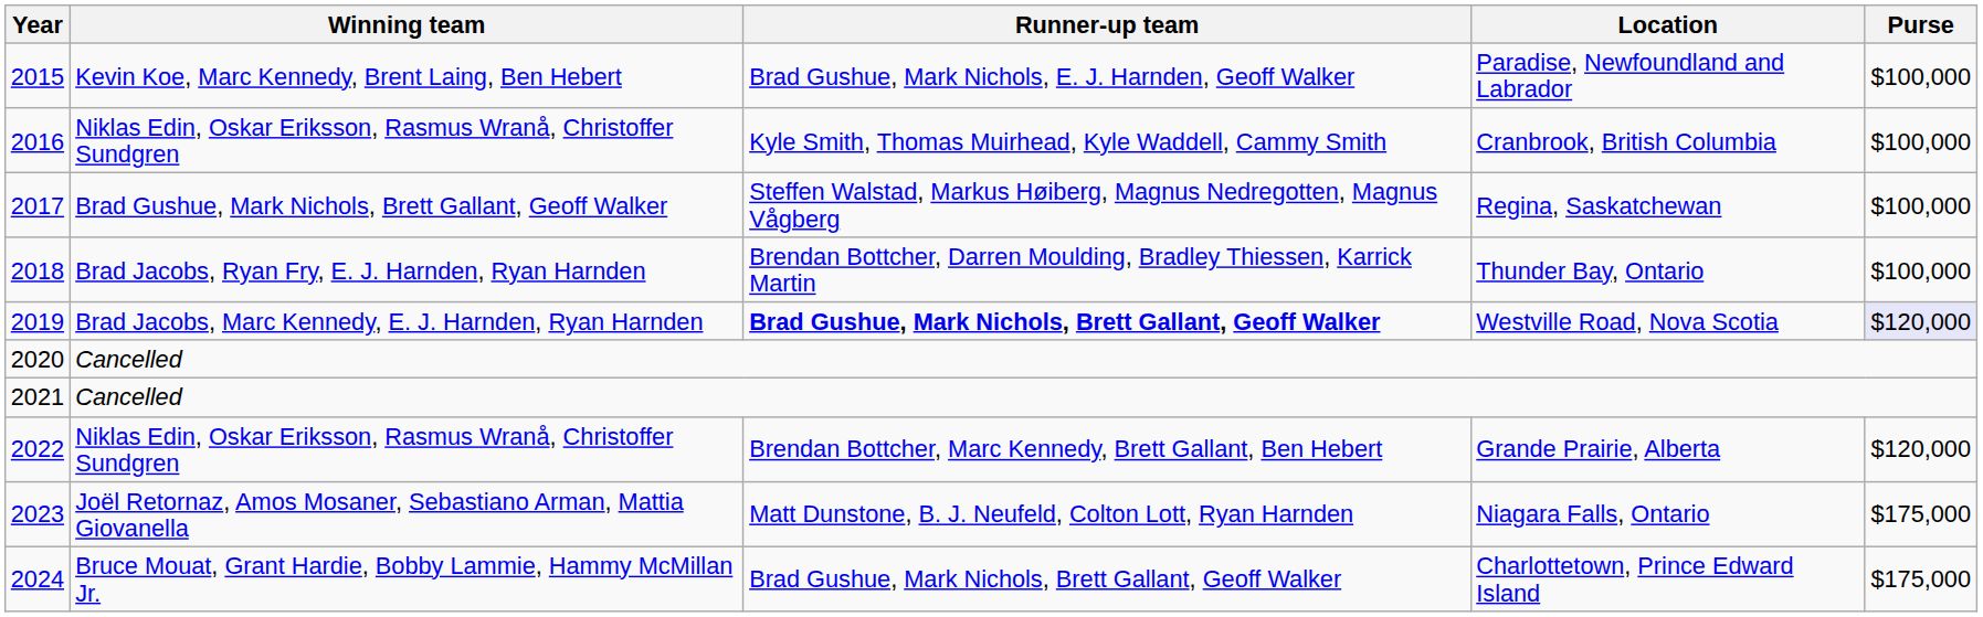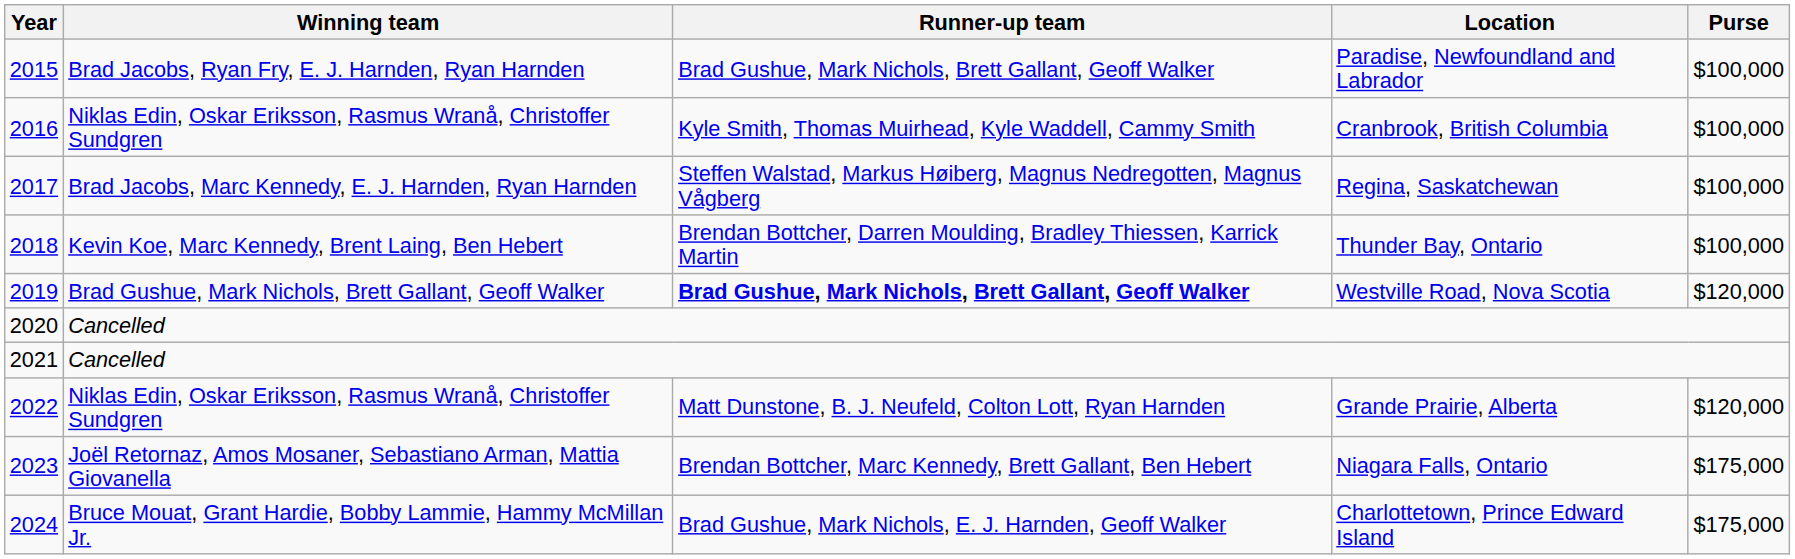Paradise, Newfoundland and Labrador | Winning team: Kevin Koe, Marc Kennedy, Brent Laing, Ben Hebert -> Brad Jacobs, Ryan Fry, E. J. Harnden, Ryan Harnden
Paradise, Newfoundland and Labrador | Runner-up team: Brad Gushue, Mark Nichols, E. J. Harnden, Geoff Walker -> Brad Gushue, Mark Nichols, Brett Gallant, Geoff Walker
Regina, Saskatchewan | Winning team: Brad Gushue, Mark Nichols, Brett Gallant, Geoff Walker -> Brad Jacobs, Marc Kennedy, E. J. Harnden, Ryan Harnden
Thunder Bay, Ontario | Winning team: Brad Jacobs, Ryan Fry, E. J. Harnden, Ryan Harnden -> Kevin Koe, Marc Kennedy, Brent Laing, Ben Hebert
Westville Road, Nova Scotia | Winning team: Brad Jacobs, Marc Kennedy, E. J. Harnden, Ryan Harnden -> Brad Gushue, Mark Nichols, Brett Gallant, Geoff Walker
Westville Road, Nova Scotia | Purse: lavender background -> no background
Grande Prairie, Alberta | Runner-up team: Brendan Bottcher, Marc Kennedy, Brett Gallant, Ben Hebert -> Matt Dunstone, B. J. Neufeld, Colton Lott, Ryan Harnden
Niagara Falls, Ontario | Runner-up team: Matt Dunstone, B. J. Neufeld, Colton Lott, Ryan Harnden -> Brendan Bottcher, Marc Kennedy, Brett Gallant, Ben Hebert
Charlottetown, Prince Edward Island | Runner-up team: Brad Gushue, Mark Nichols, Brett Gallant, Geoff Walker -> Brad Gushue, Mark Nichols, E. J. Harnden, Geoff Walker
